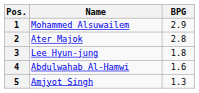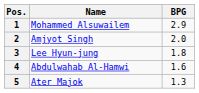2 | Name: Ater Majok -> Amjyot Singh
2 | BPG: 2.8 -> 2.0
5 | Name: Amjyot Singh -> Ater Majok
